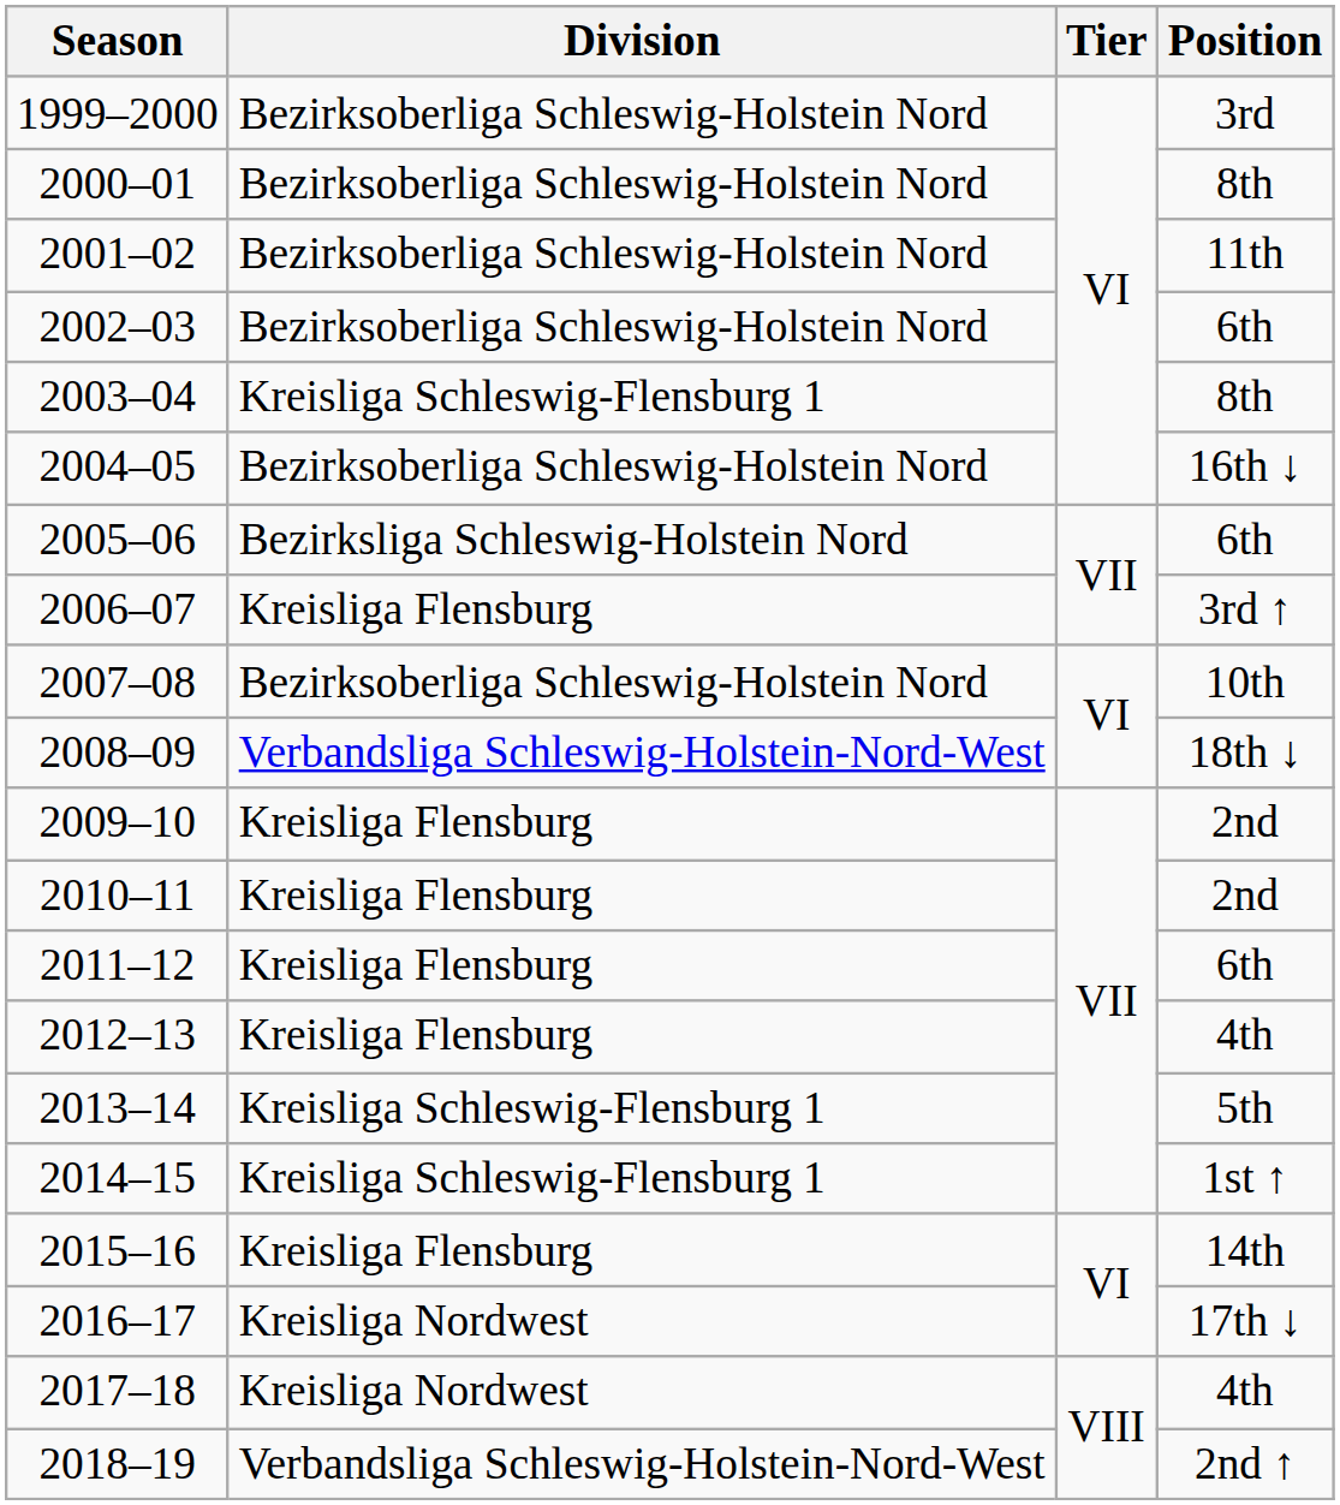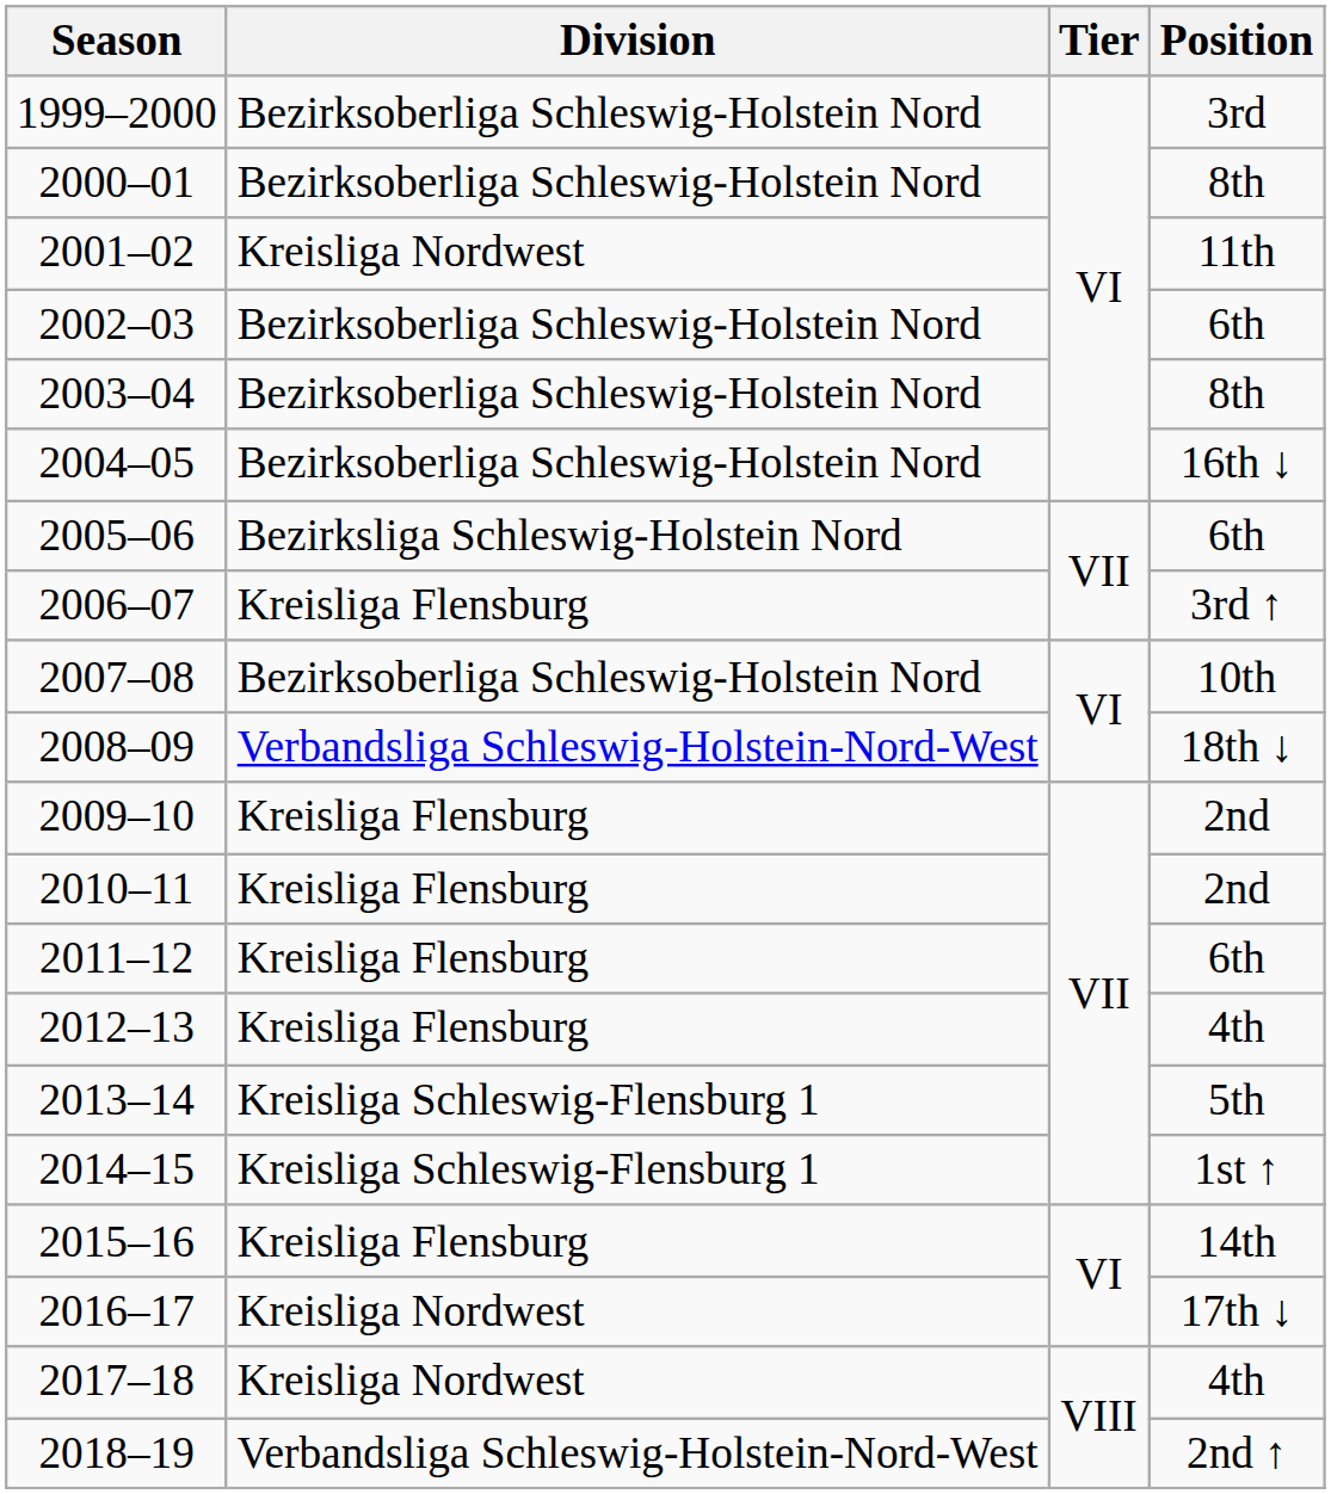2001–02 | Division: Bezirksoberliga Schleswig-Holstein Nord -> Kreisliga Nordwest
2003–04 | Division: Kreisliga Schleswig-Flensburg 1 -> Bezirksoberliga Schleswig-Holstein Nord
